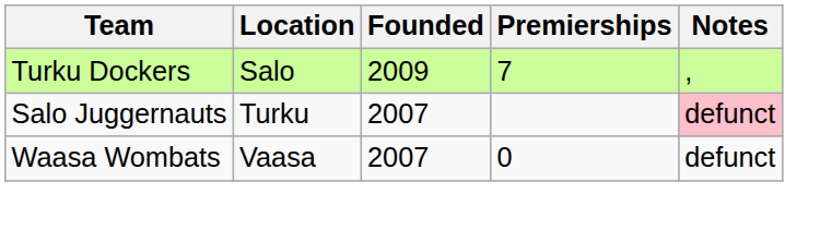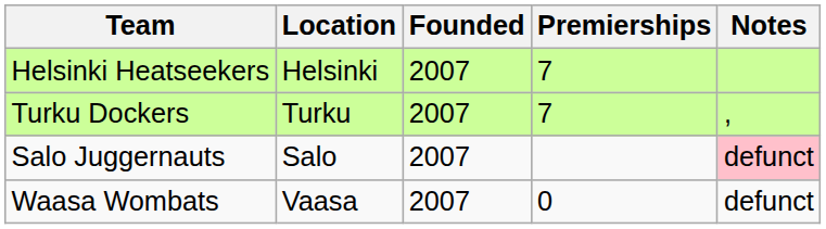+ row: Helsinki Heatseekers | Helsinki | 2007 | 7
Turku Dockers | Location: Salo -> Turku
Turku Dockers | Founded: 2009 -> 2007
Salo Juggernauts | Location: Turku -> Salo
